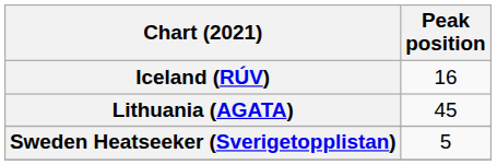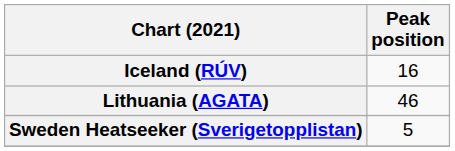Lithuania (AGATA) | Peak position: 45 -> 46
